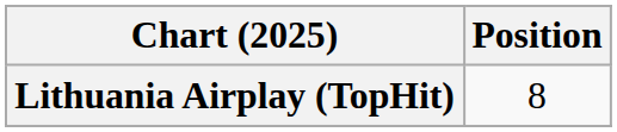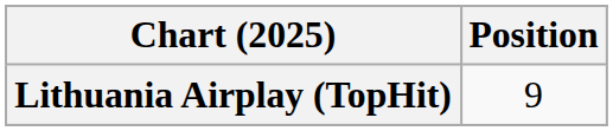Lithuania Airplay (TopHit) | Position: 8 -> 9
